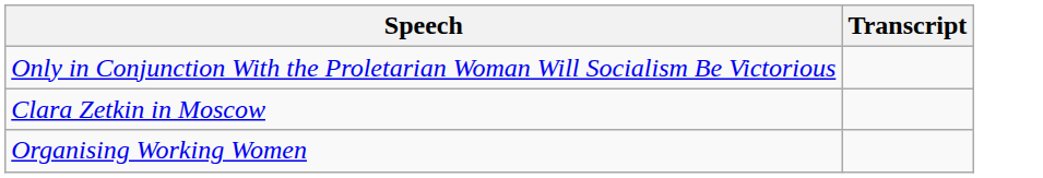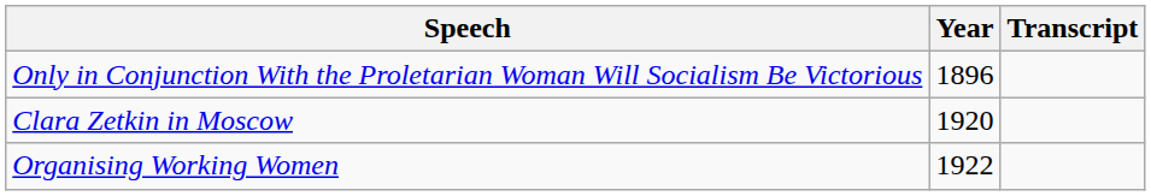+ column: Year | 1896 | 1920 | 1922
